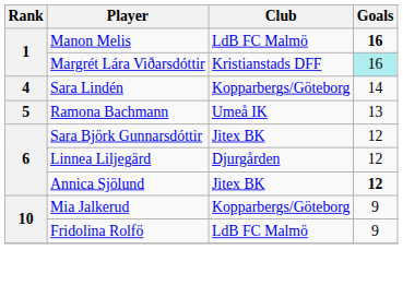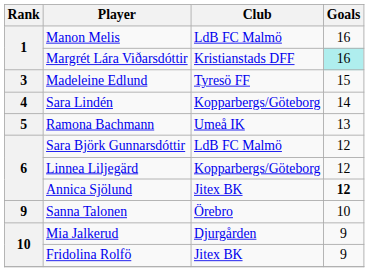Manon Melis | Goals: bold -> normal
+ row: 3 | Madeleine Edlund | Tyresö FF | 15
Sara Björk Gunnarsdóttir | Club: Jitex BK -> LdB FC Malmö
Linnea Liljegärd | Club: Djurgården -> Kopparbergs/Göteborg
+ row: 9 | Sanna Talonen | Örebro | 10
Mia Jalkerud | Club: Kopparbergs/Göteborg -> Djurgården
Fridolina Rolfö | Club: LdB FC Malmö -> Jitex BK
